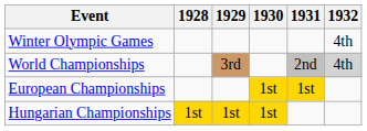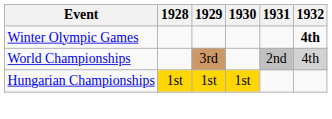Winter Olympic Games | 1932: normal -> bold
- row: European Championships | 1st | 1st
